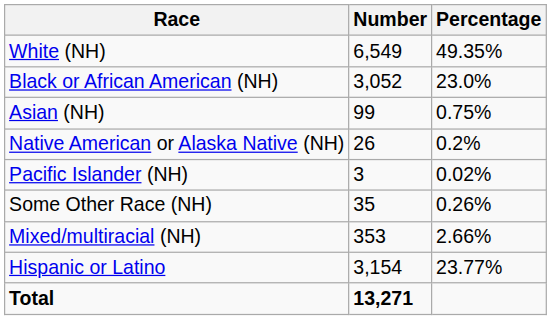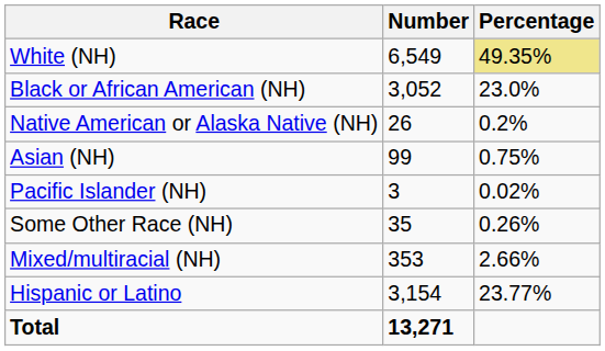White (NH) | Percentage: no background -> khaki background
rows swapped: Native American or Alaska Native (NH) <-> Asian (NH)
